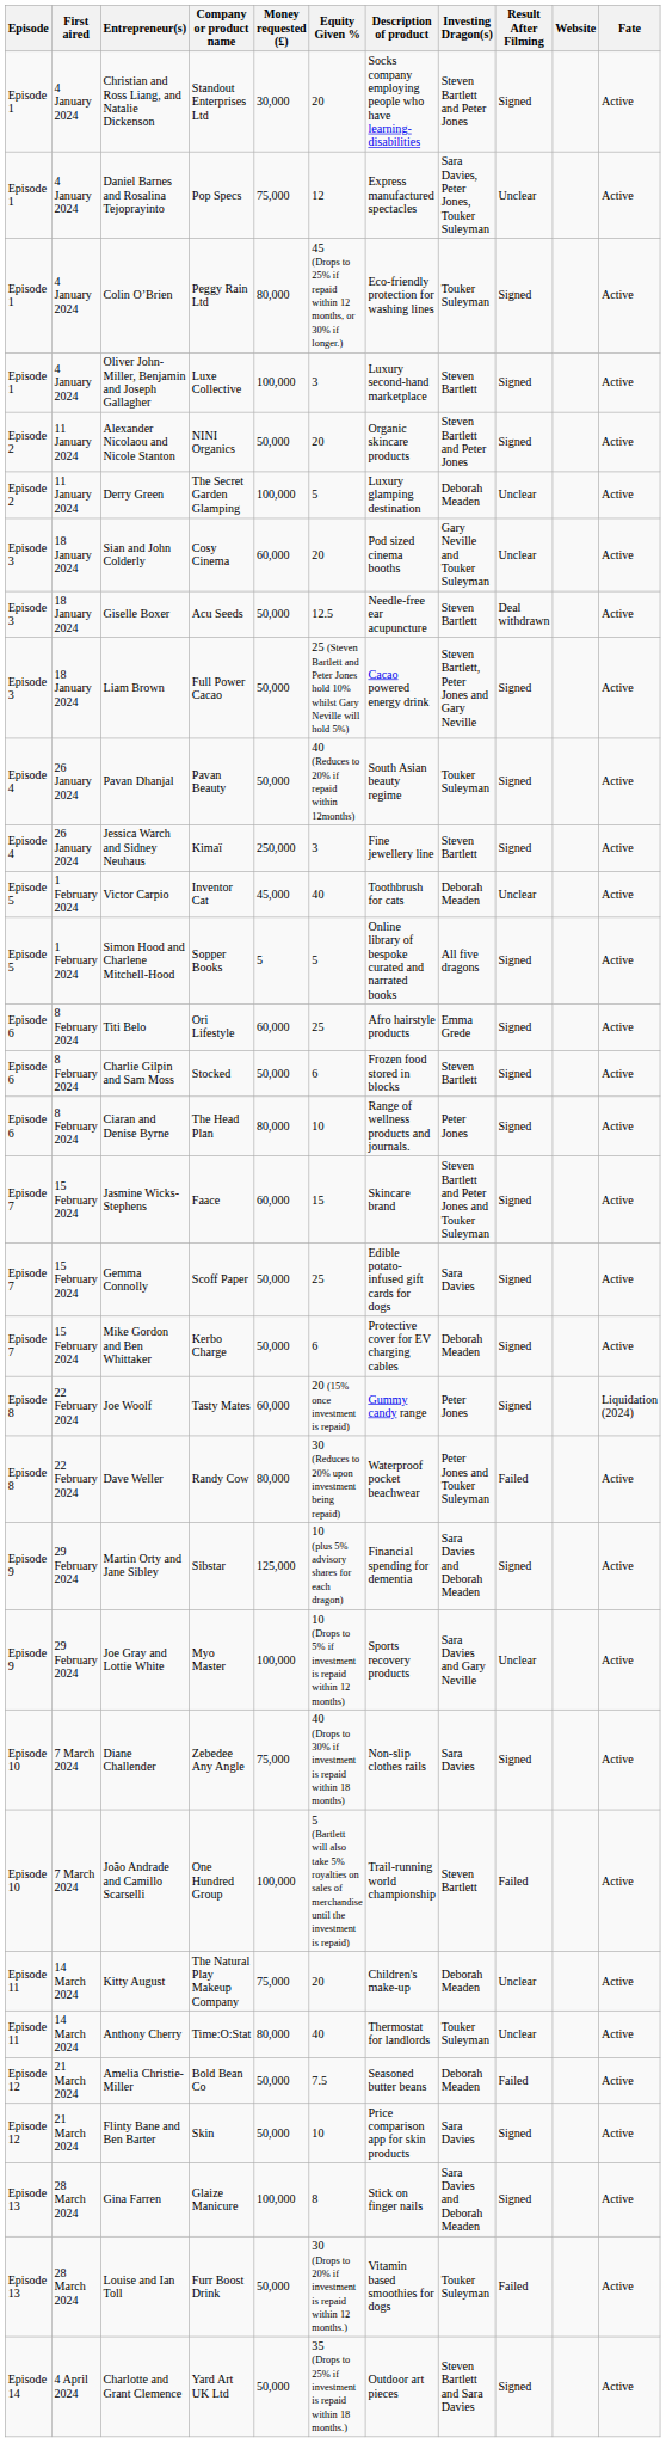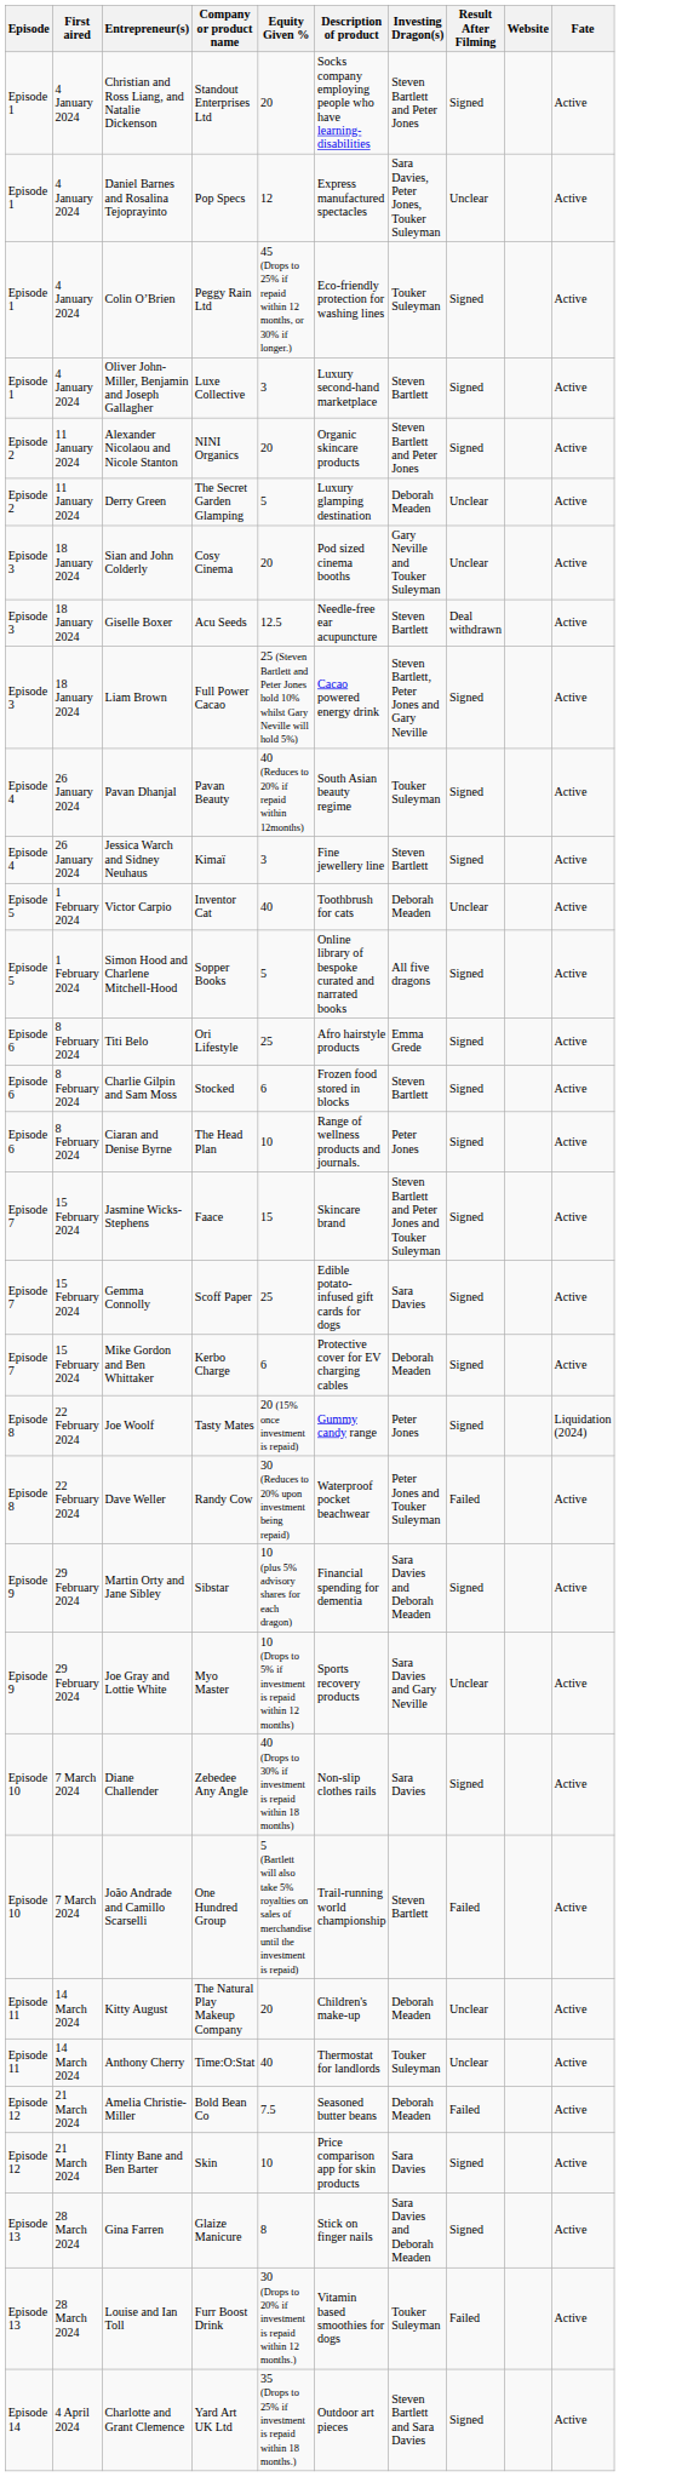- column: Money requested (£) | 30,000 | 75,000 | 80,000 | 100,000 | 50,000 | 100,000 | 60,000 | 50,000 | 50,000 | 50,000 | 250,000 | 45,000 | 5 | 60,000 | 50,000 | 80,000 | 60,000 | 50,000 | 50,000 | 60,000 | 80,000 | 125,000 | 100,000 | 75,000 | 100,000 | 75,000 | 80,000 | 50,000 | 50,000 | 100,000 | 50,000 | 50,000
